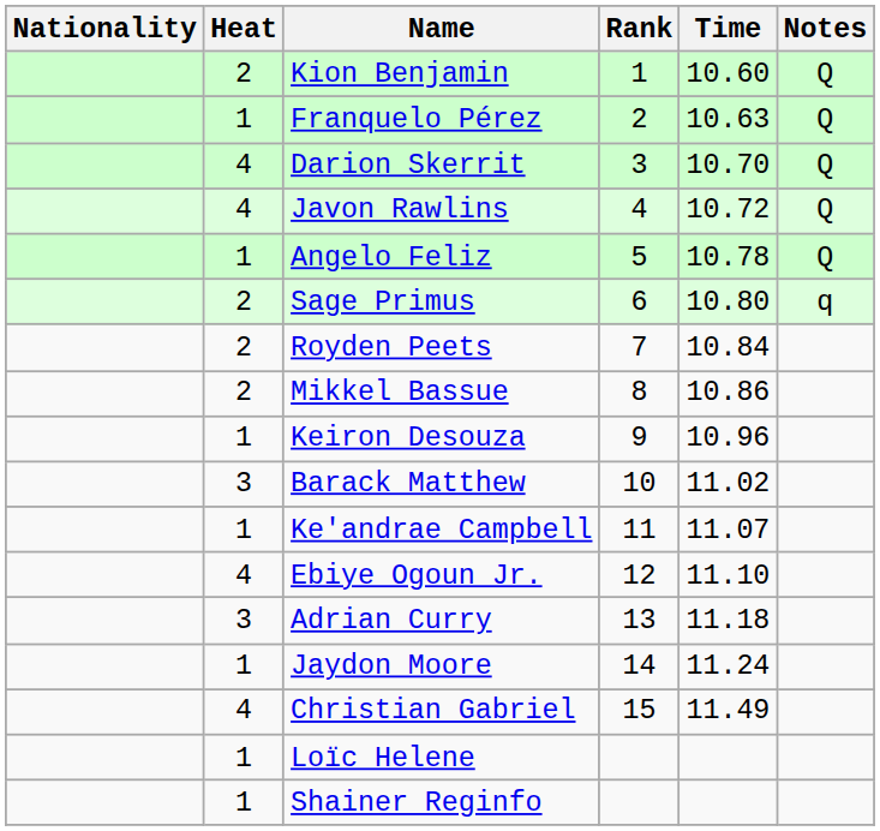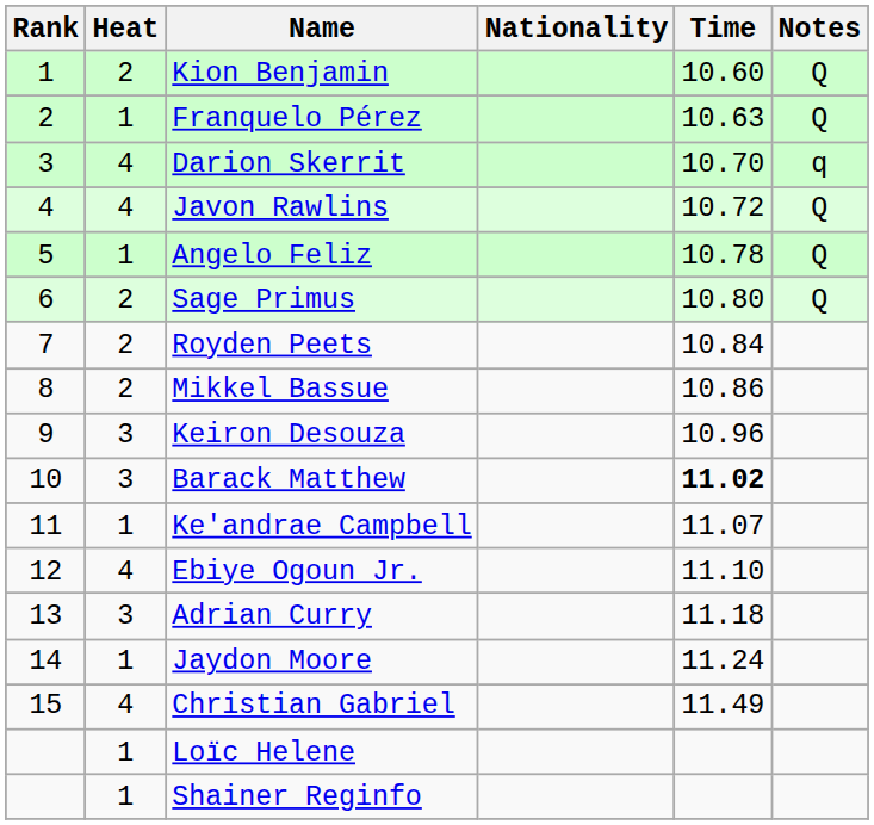columns swapped: Rank <-> Nationality
Darion Skerrit | Notes: Q -> q
Sage Primus | Notes: q -> Q
Keiron Desouza | Heat: 1 -> 3
Barack Matthew | Time: normal -> bold
